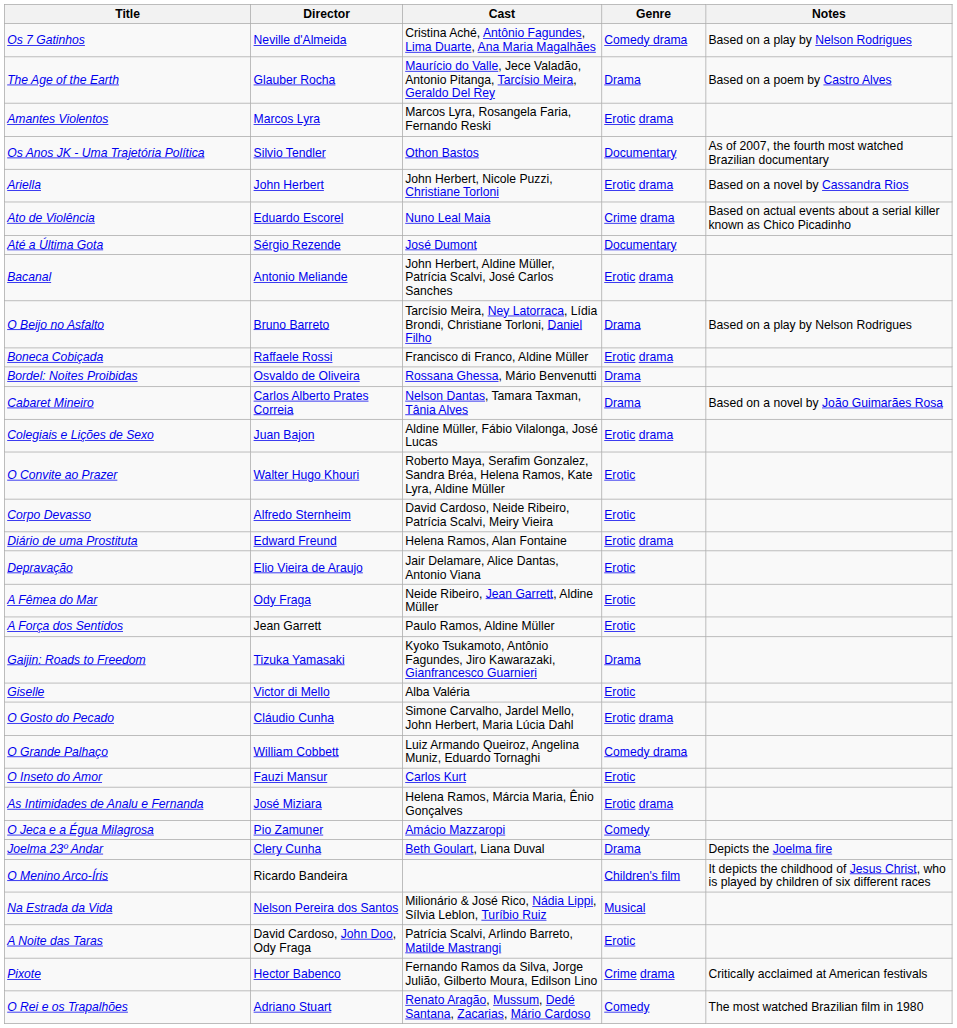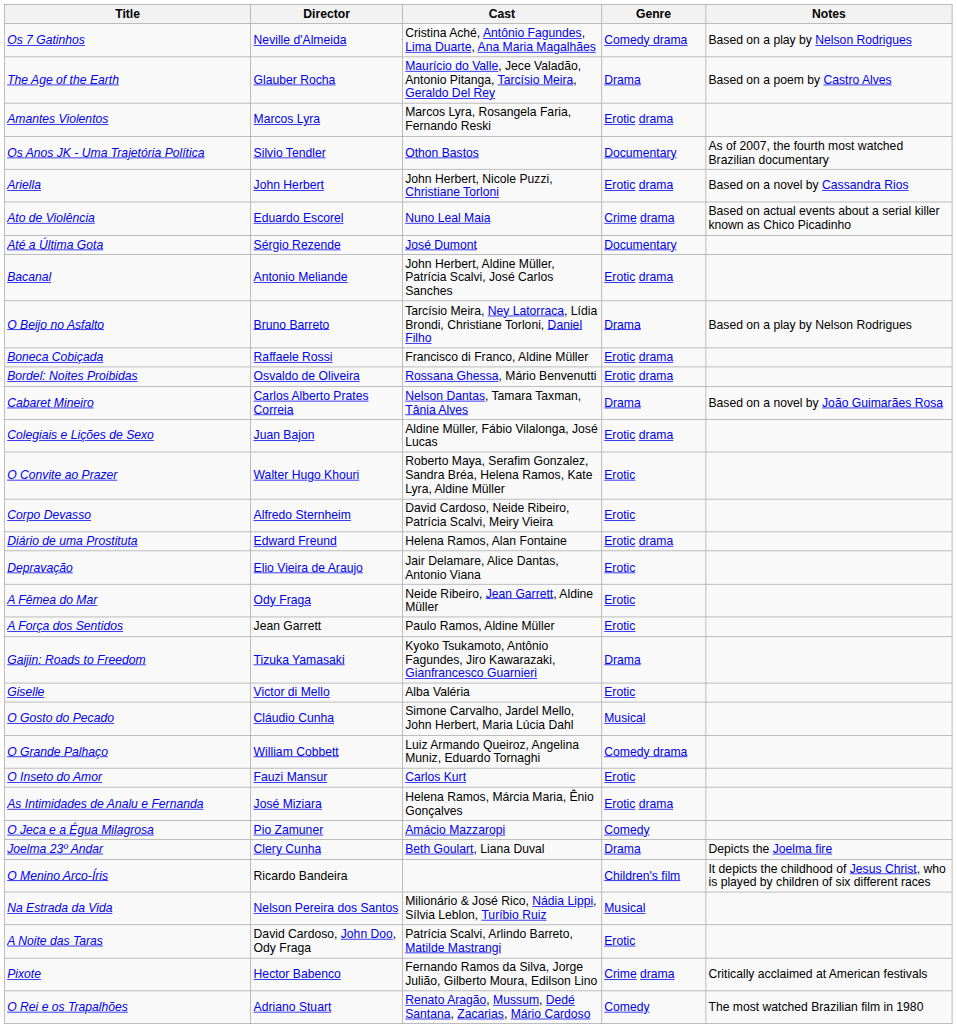Bordel: Noites Proibidas | Genre: Drama -> Erotic drama
O Gosto do Pecado | Genre: Erotic drama -> Musical
